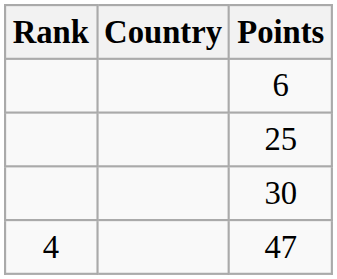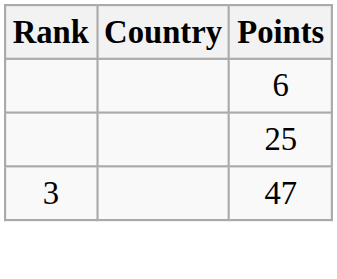- row: 30
47 | Rank: 4 -> 3
